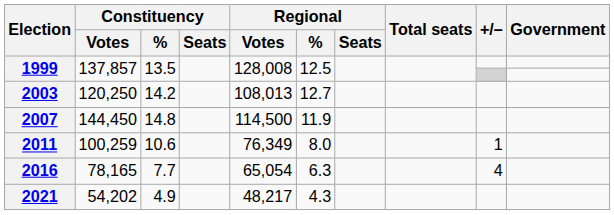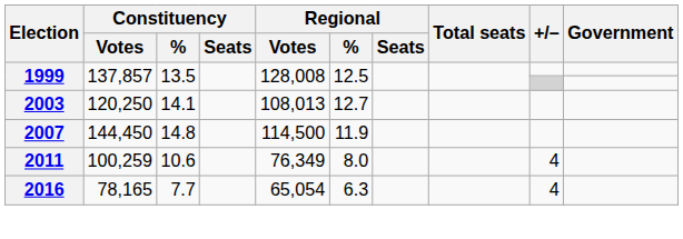2003 | Constituency / %: 14.2 -> 14.1
2011 | +/–: 1 -> 4
- row: 2021 | 54,202 | 4.9 | 48,217 | 4.3
